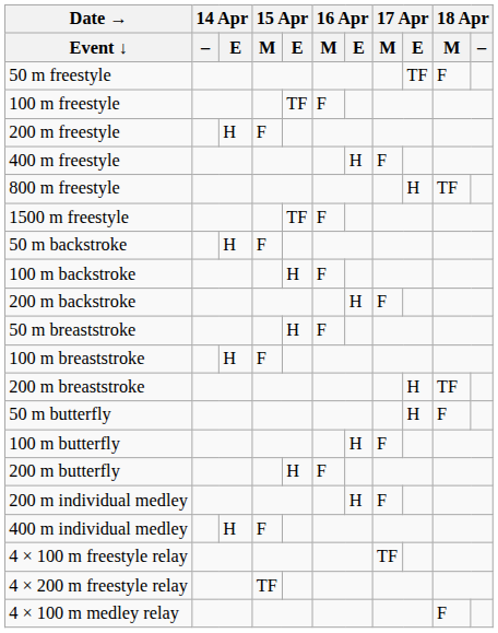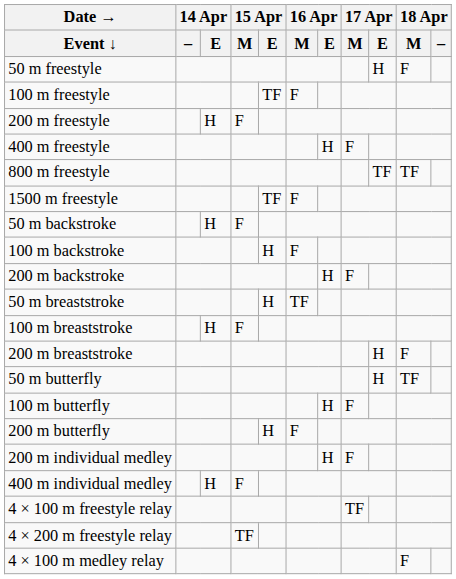50 m freestyle | 17 Apr / E: TF -> H
800 m freestyle | 17 Apr / E: H -> TF
50 m breaststroke | 16 Apr / M: F -> TF
200 m breaststroke | 18 Apr / M: TF -> F
50 m butterfly | 18 Apr / M: F -> TF
